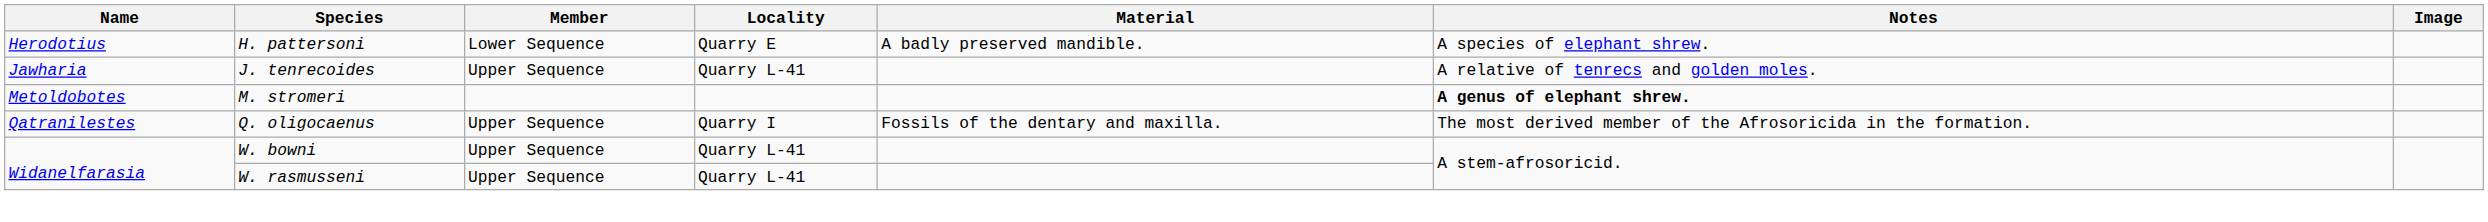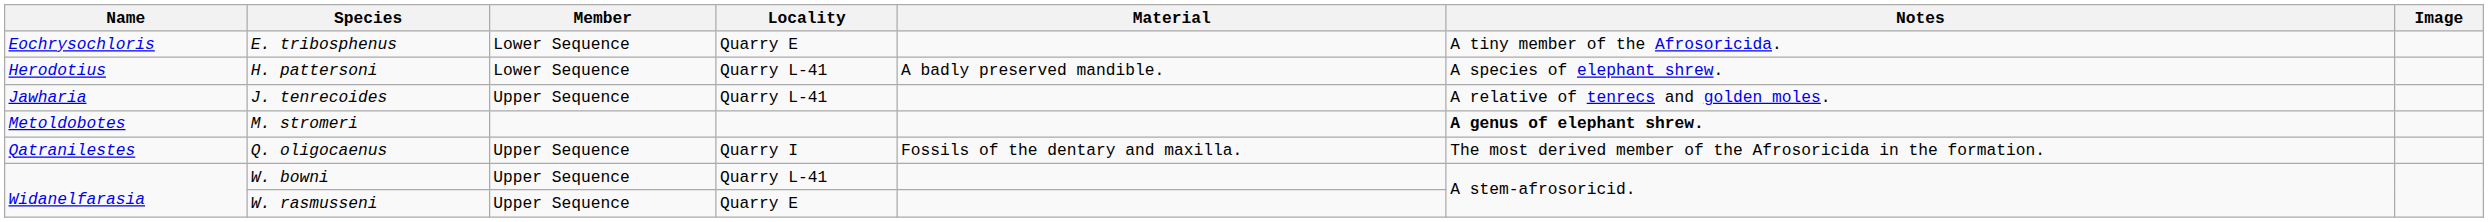+ row: Eochrysochloris | E. tribosphenus | Lower Sequence | Quarry E | A tiny member of the Afrosoricida.
H. pattersoni | Locality: Quarry E -> Quarry L-41
W. rasmusseni | Locality: Quarry L-41 -> Quarry E
